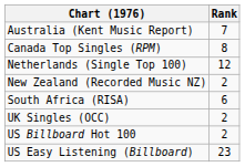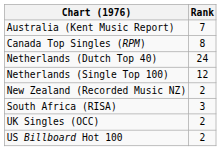+ row: Netherlands (Dutch Top 40) | 24
South Africa (RISA) | Rank: 6 -> 3
- row: US Easy Listening (Billboard) | 23
